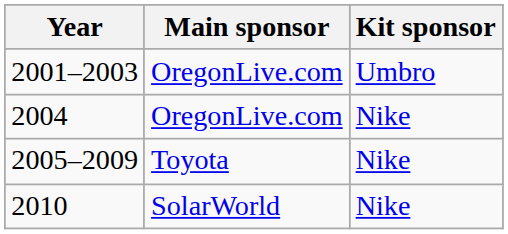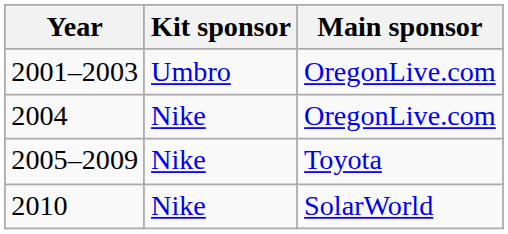columns swapped: Kit sponsor <-> Main sponsor
